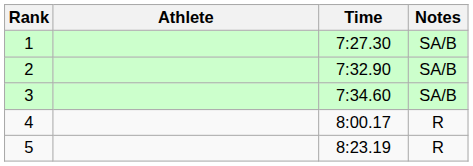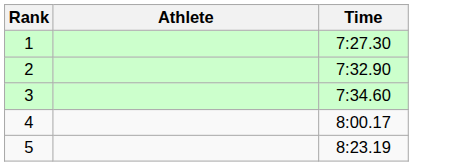- column: Notes | SA/B | SA/B | SA/B | R | R
